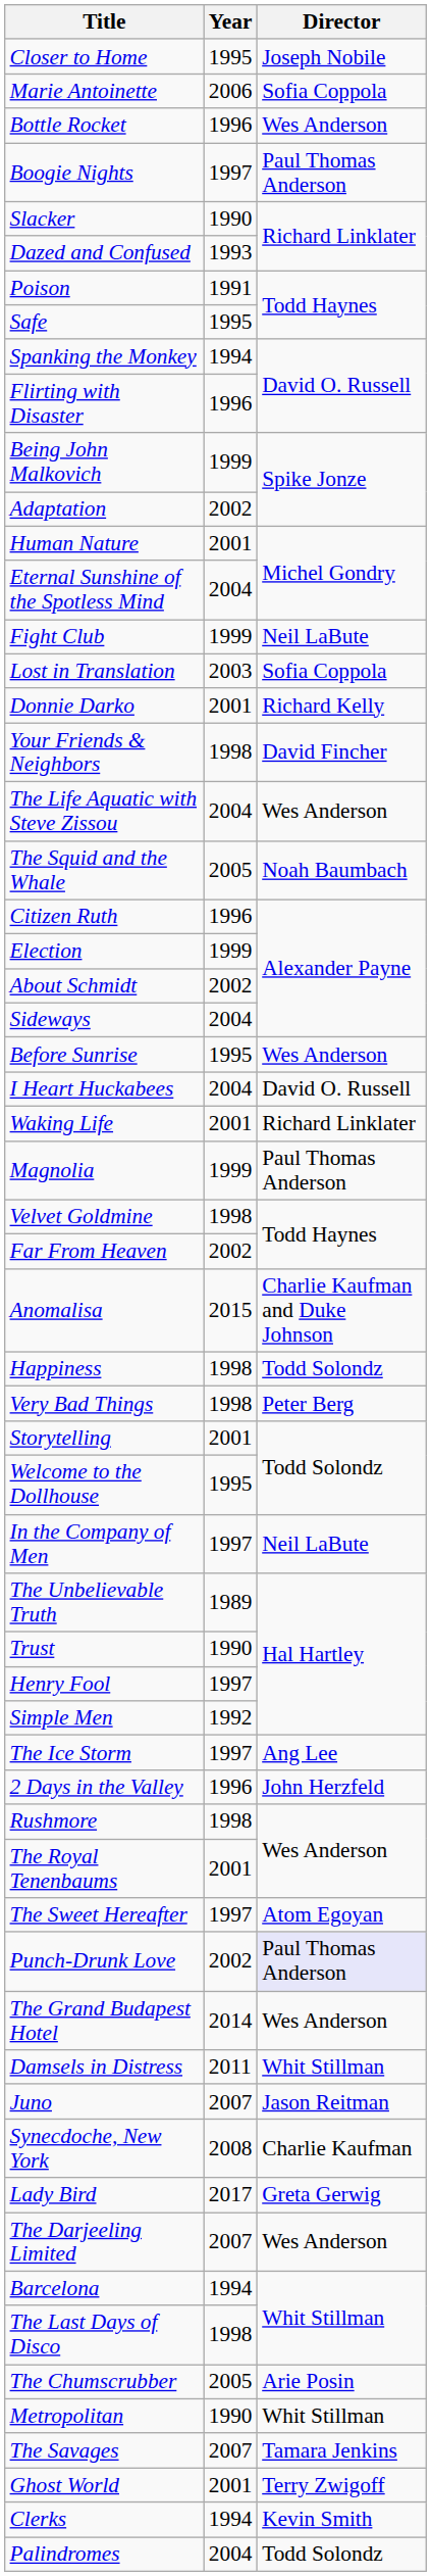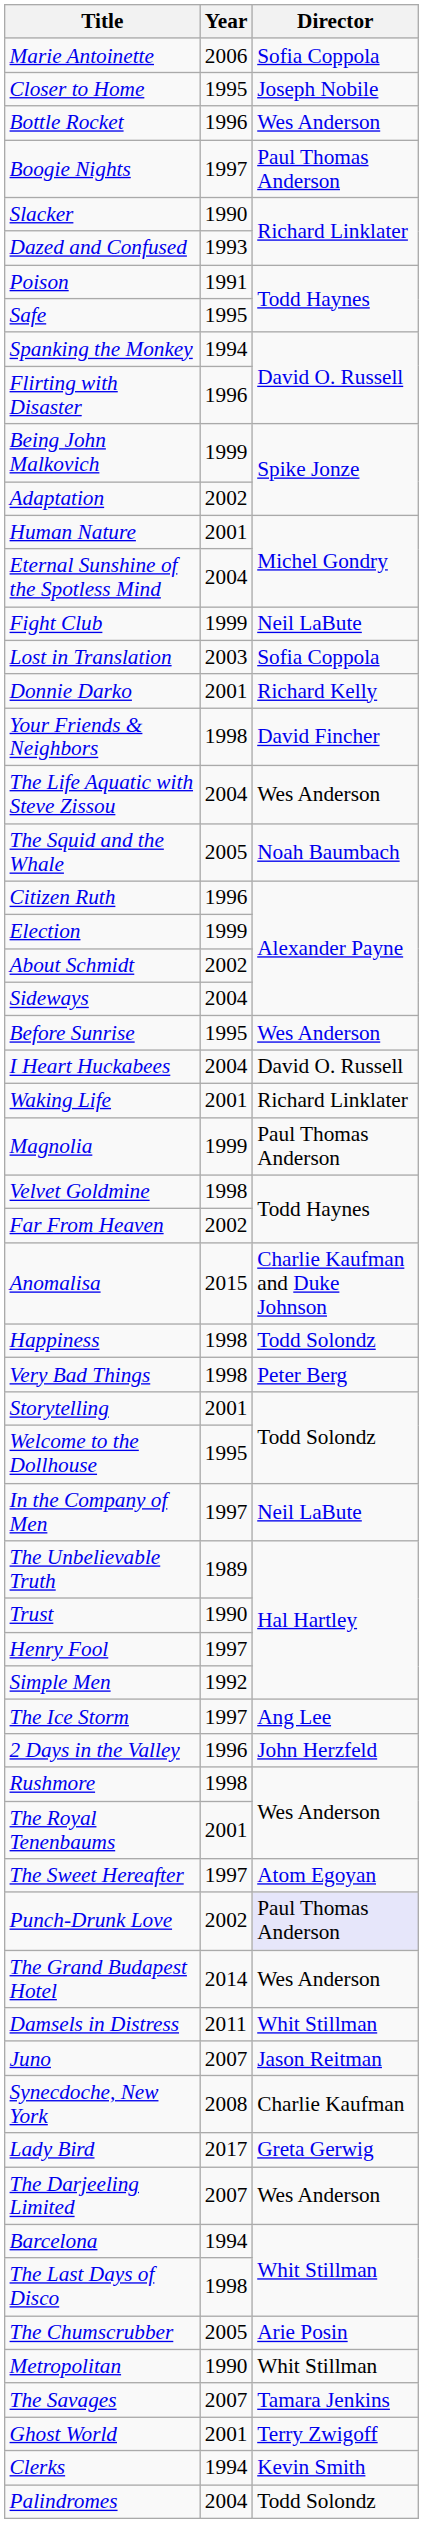rows swapped: Marie Antoinette <-> Closer to Home
